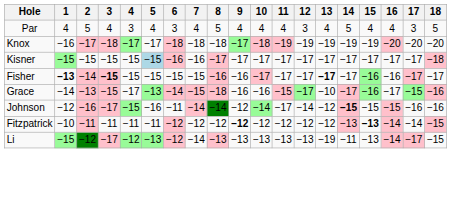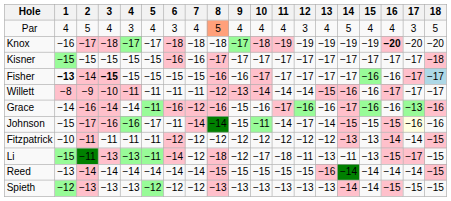Par | 8: no background -> lightsalmon background
Knox | 16: normal -> bold
Kisner | 5: lightblue background -> no background
Fisher | 13: bold -> normal
Fisher | 18: no background -> lightblue background
+ row: Willett | −8 | −9 | −10 | −11 | −11 | −11 | −11 | −12 | −13 | −14 | −14 | −14 | −15 | −16 | −16 | −17 | −17 | −17
Grace | 2: −13 -> −16
Grace | 3: −15 -> −14
Grace | 4: −17 -> −14
Grace | 5: −13 -> −11
Grace | 6: −14 -> −16
Grace | 7: −15 -> −12
Grace | 8: −18 -> −16
Grace | 9: −16 -> −15
Grace | 11: −15 -> −17
Grace | 12: −17 -> −16
Grace | 13: −10 -> −16
Grace | 16: −17 -> −16
Grace | 17: −15 -> −13
Johnson | 1: −12 -> −15
Johnson | 2: −16 -> −17
Johnson | 3: −17 -> −16
Johnson | 4: −15 -> −16
Johnson | 5: −16 -> −17
Johnson | 9: −12 -> −15
Johnson | 10: −14 -> −11
Johnson | 11: −17 -> −14
Johnson | 12: −14 -> −17
Johnson | 13: −12 -> −14
Johnson | 14: bold -> normal
Johnson | 17: no background -> lightyellow background
Fitzpatrick | 9: bold -> normal
Fitzpatrick | 15: bold -> normal
Li | 2: −12 -> −11
Li | 3: −17 -> −13
Li | 4: −12 -> −13
Li | 5: −13 -> −11
Li | 6: −12 -> −14
Li | 7: −14 -> −12
Li | 8: −13 -> −18
Li | 9: −13 -> −12
Li | 10: −13 -> −17
Li | 11: −13 -> −18
Li | 12: −13 -> −11
Li | 13: −19 -> −13
Li | 16: −14 -> −15
+ row: Reed | −13 | −14 | −14 | −14 | −14 | −14 | −14 | −15 | −15 | −15 | −15 | −15 | −16 | −14 | −14 | −14 | −14 | −15
+ row: Spieth | −12 | −13 | −13 | −13 | −12 | −12 | −12 | −13 | −13 | −13 | −13 | −13 | −13 | −14 | −14 | −15 | −15 | −15
